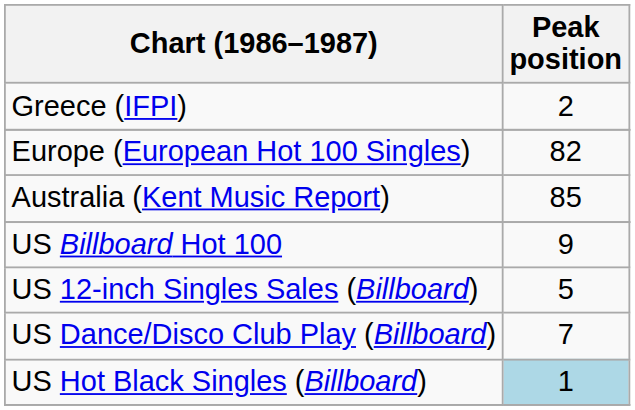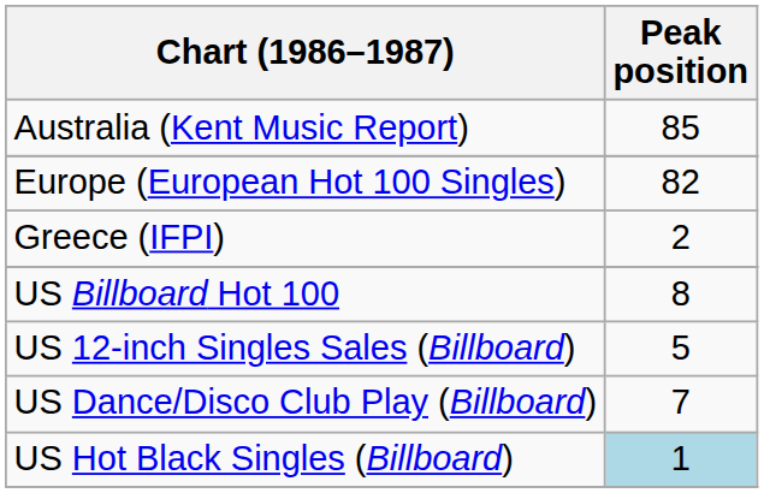rows swapped: Australia (Kent Music Report) <-> Greece (IFPI)
US Billboard Hot 100 | Peak position: 9 -> 8
